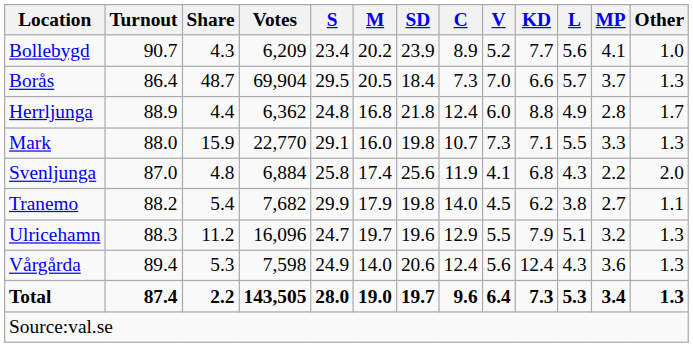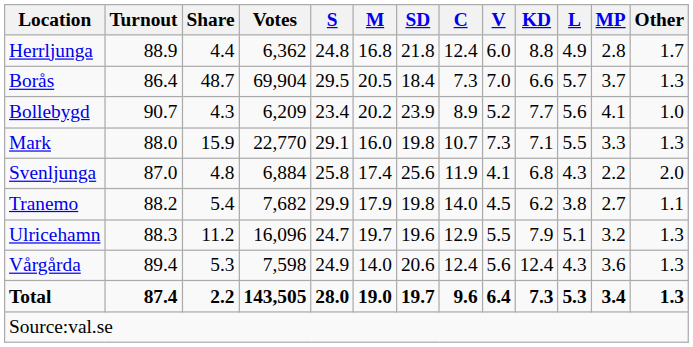rows swapped: Bollebygd <-> Herrljunga
